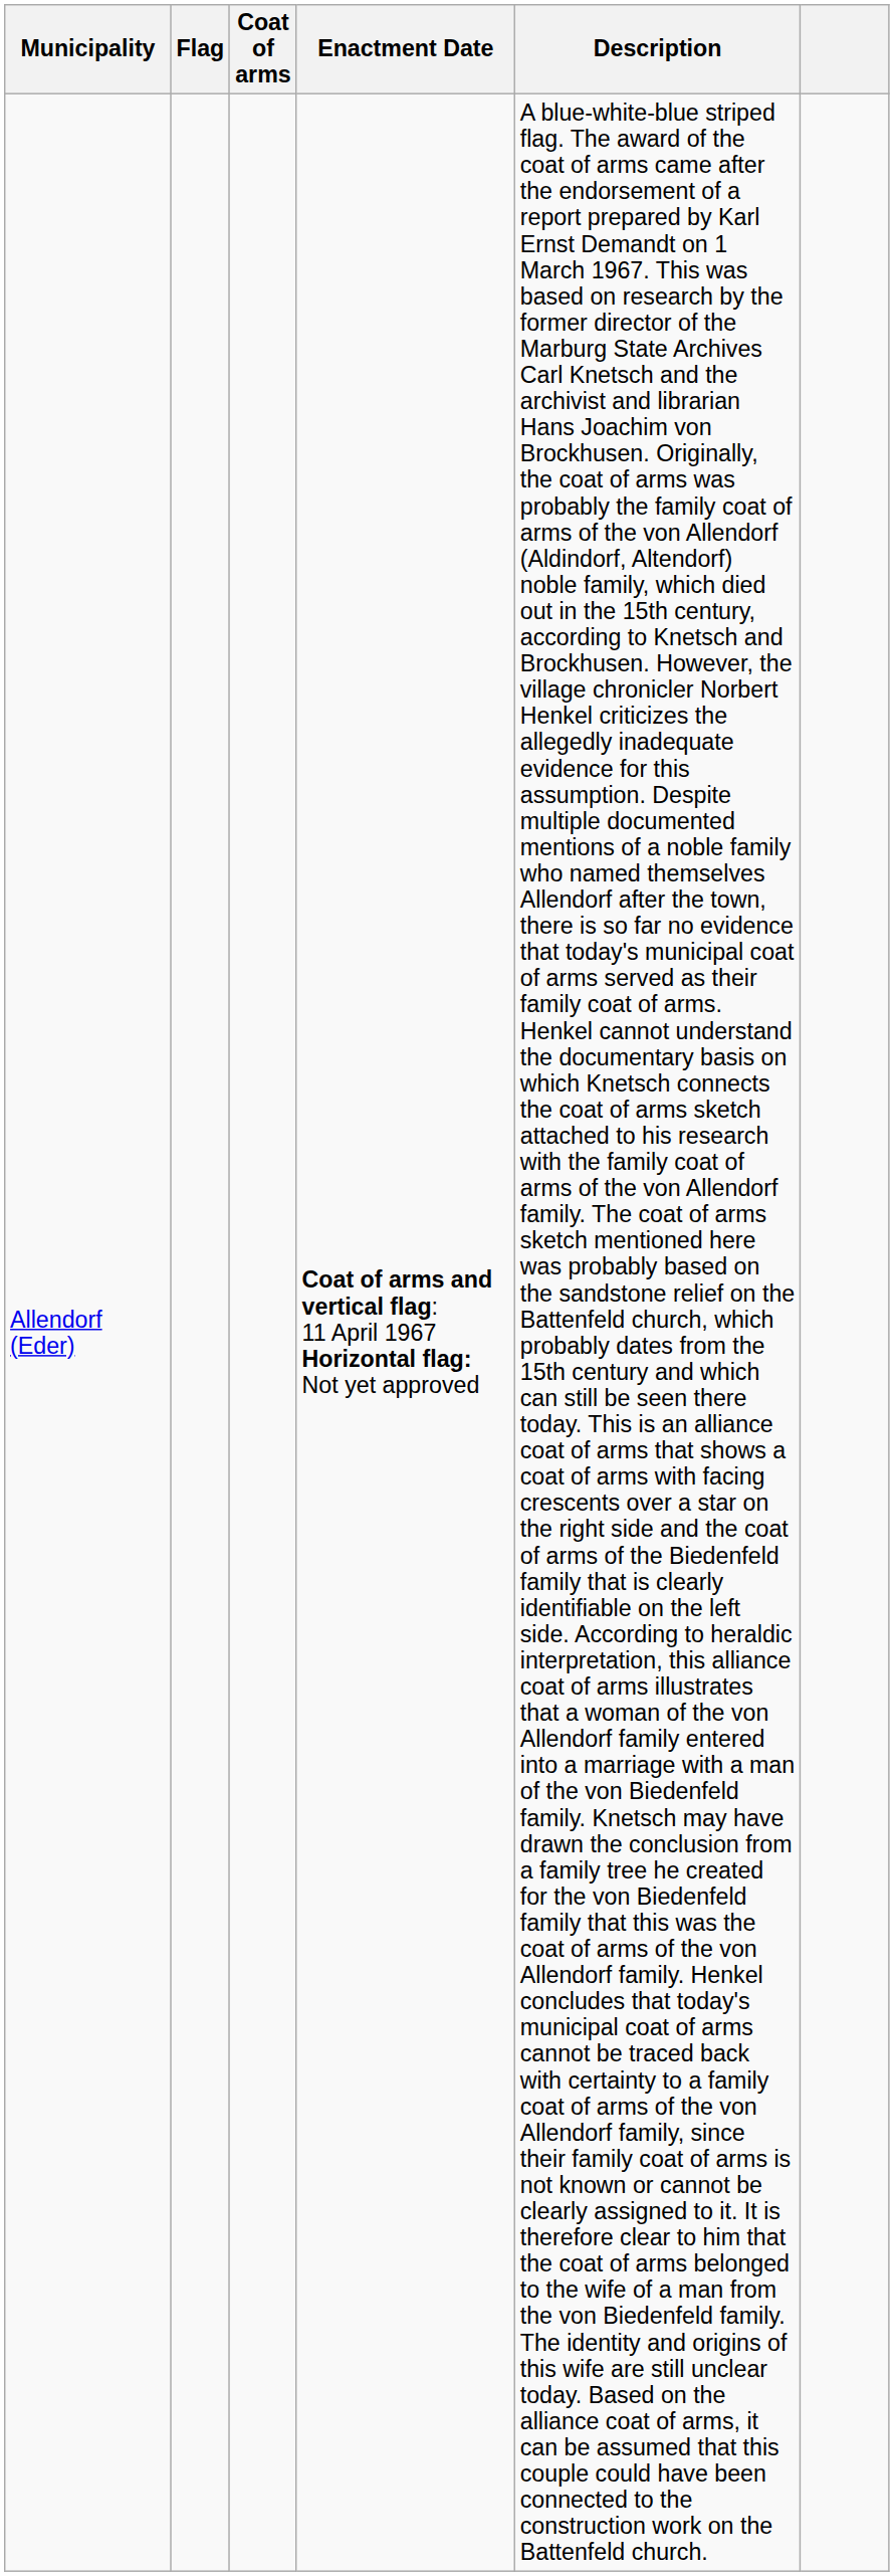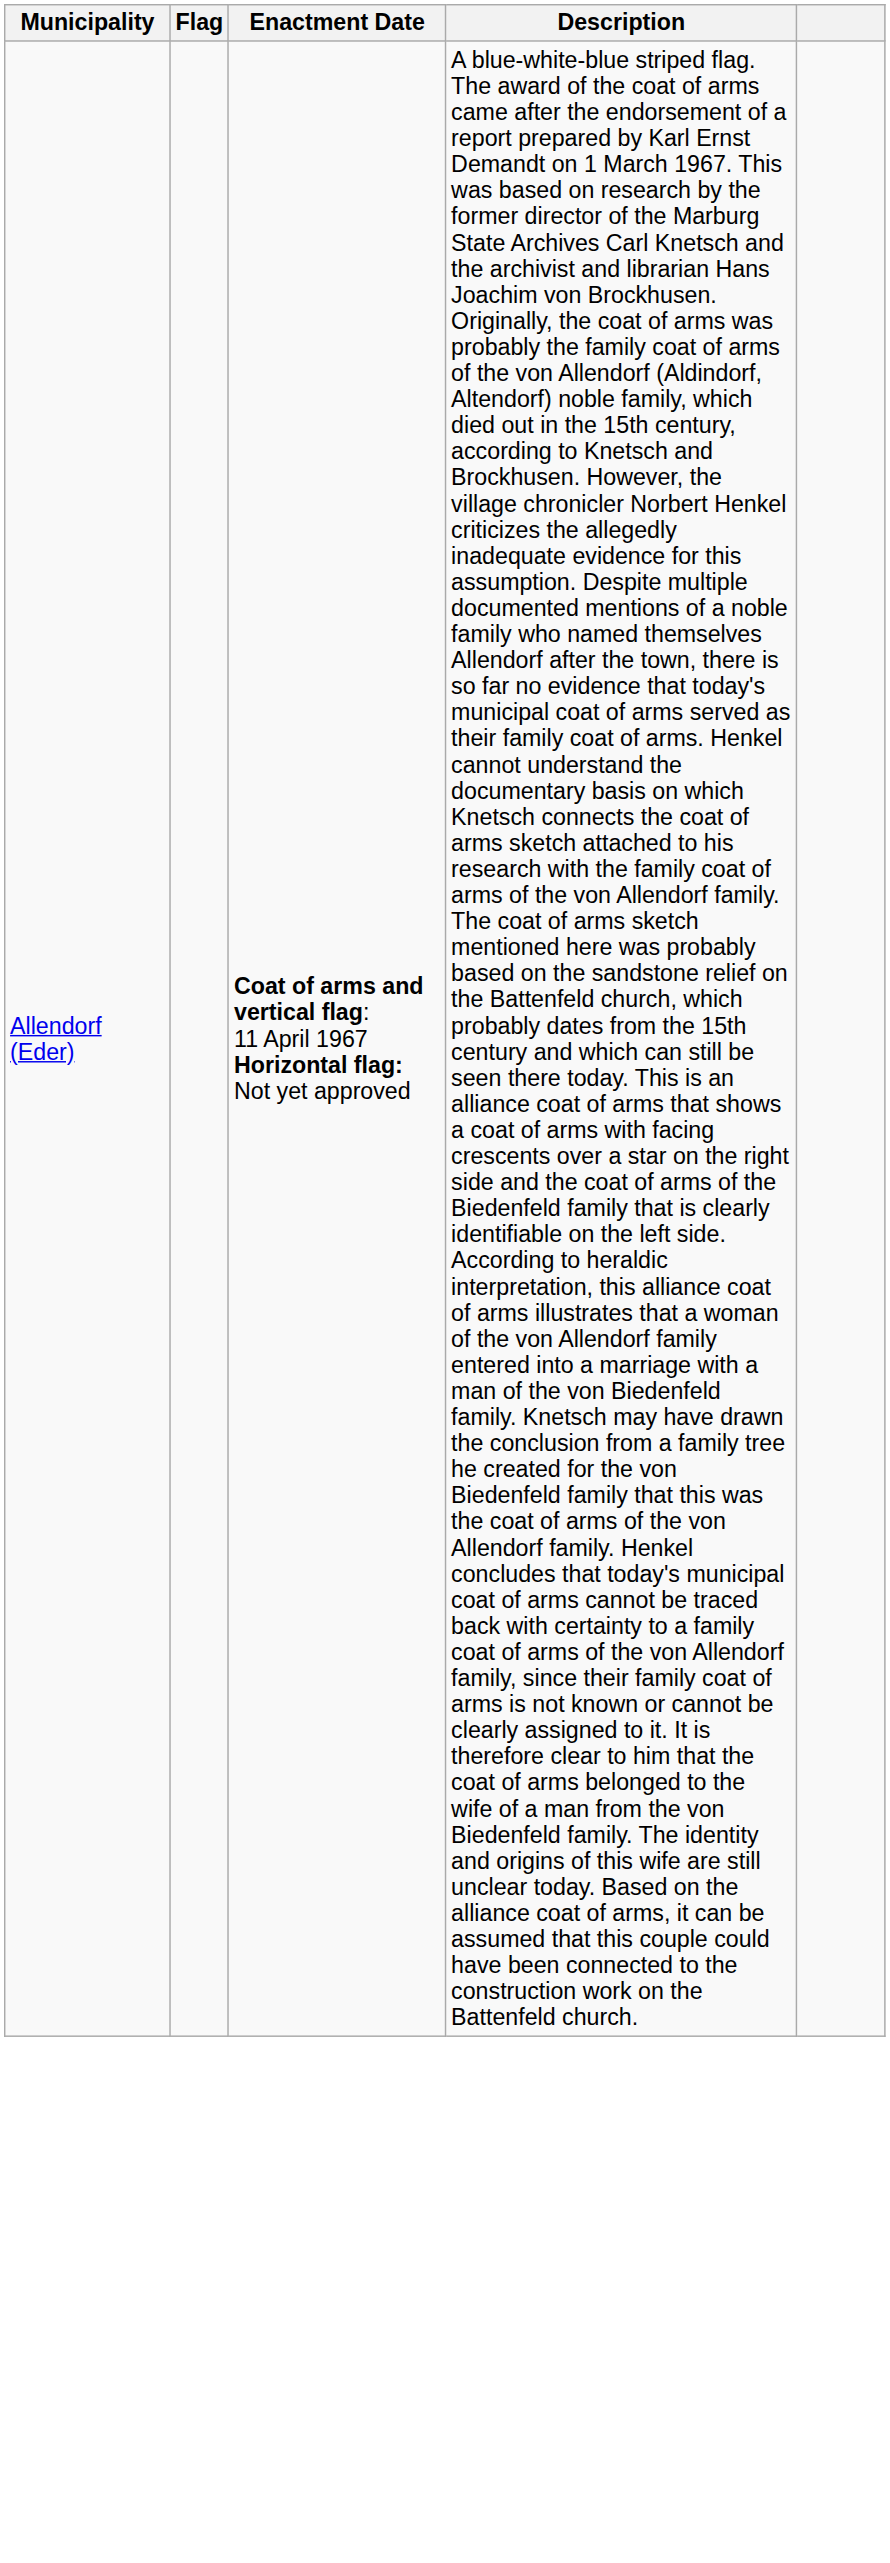- column: Coat of arms
